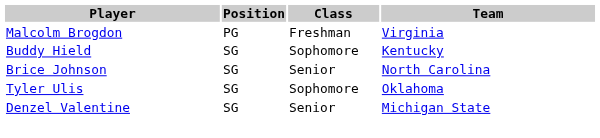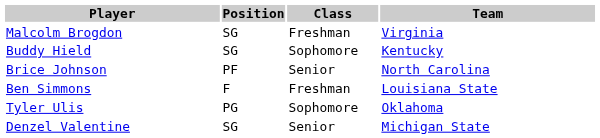Malcolm Brogdon | Position: PG -> SG
Brice Johnson | Position: SG -> PF
+ row: Ben Simmons | F | Freshman | Louisiana State
Tyler Ulis | Position: SG -> PG
